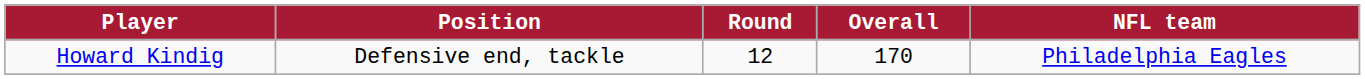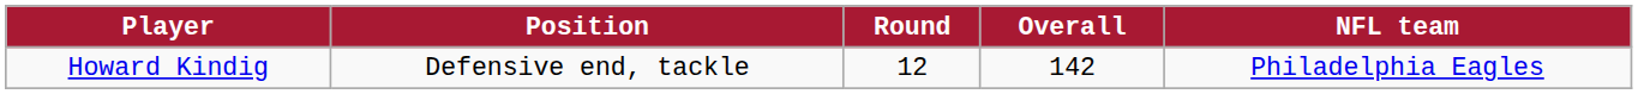Howard Kindig | Overall: 170 -> 142
